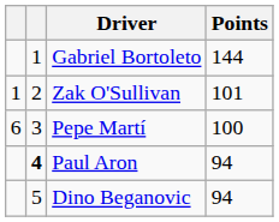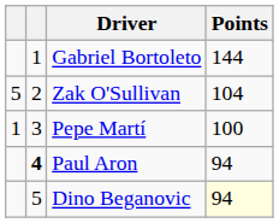Zak O'Sullivan | column 1: 1 -> 5
Zak O'Sullivan | Points: 101 -> 104
Pepe Martí | column 1: 6 -> 1
Dino Beganovic | Points: no background -> lightyellow background
